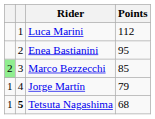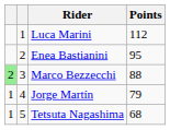Marco Bezzecchi | Points: 85 -> 88
Tetsuta Nagashima | column 2: bold -> normal
